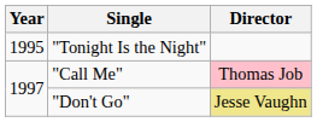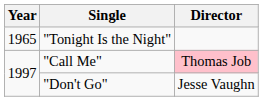"Tonight Is the Night" | Year: 1995 -> 1965
"Don't Go" | Director: khaki background -> no background
